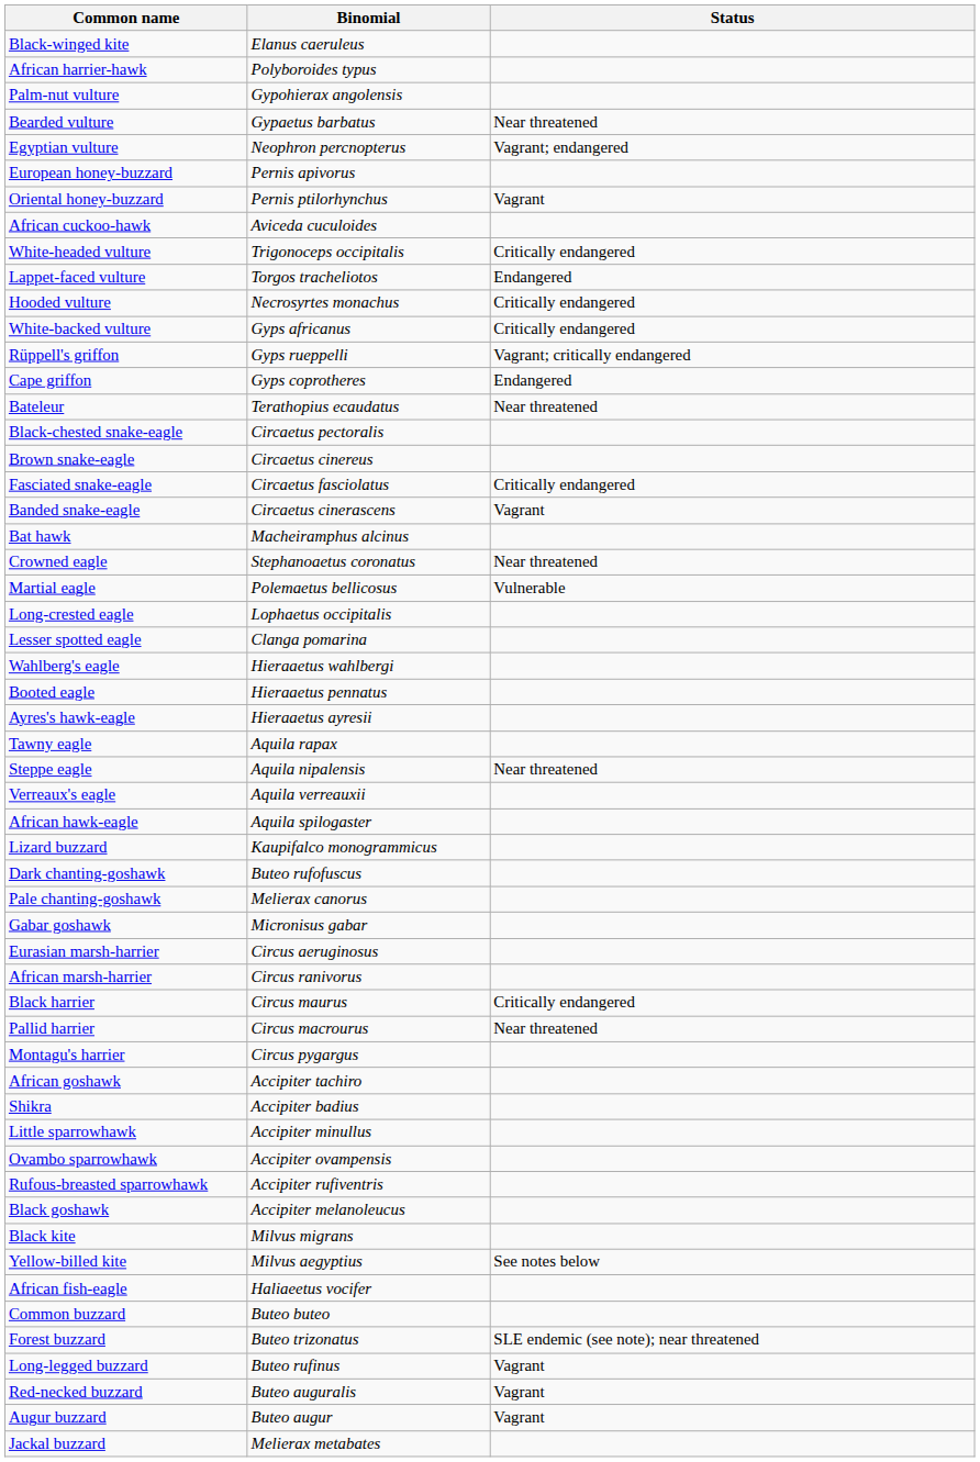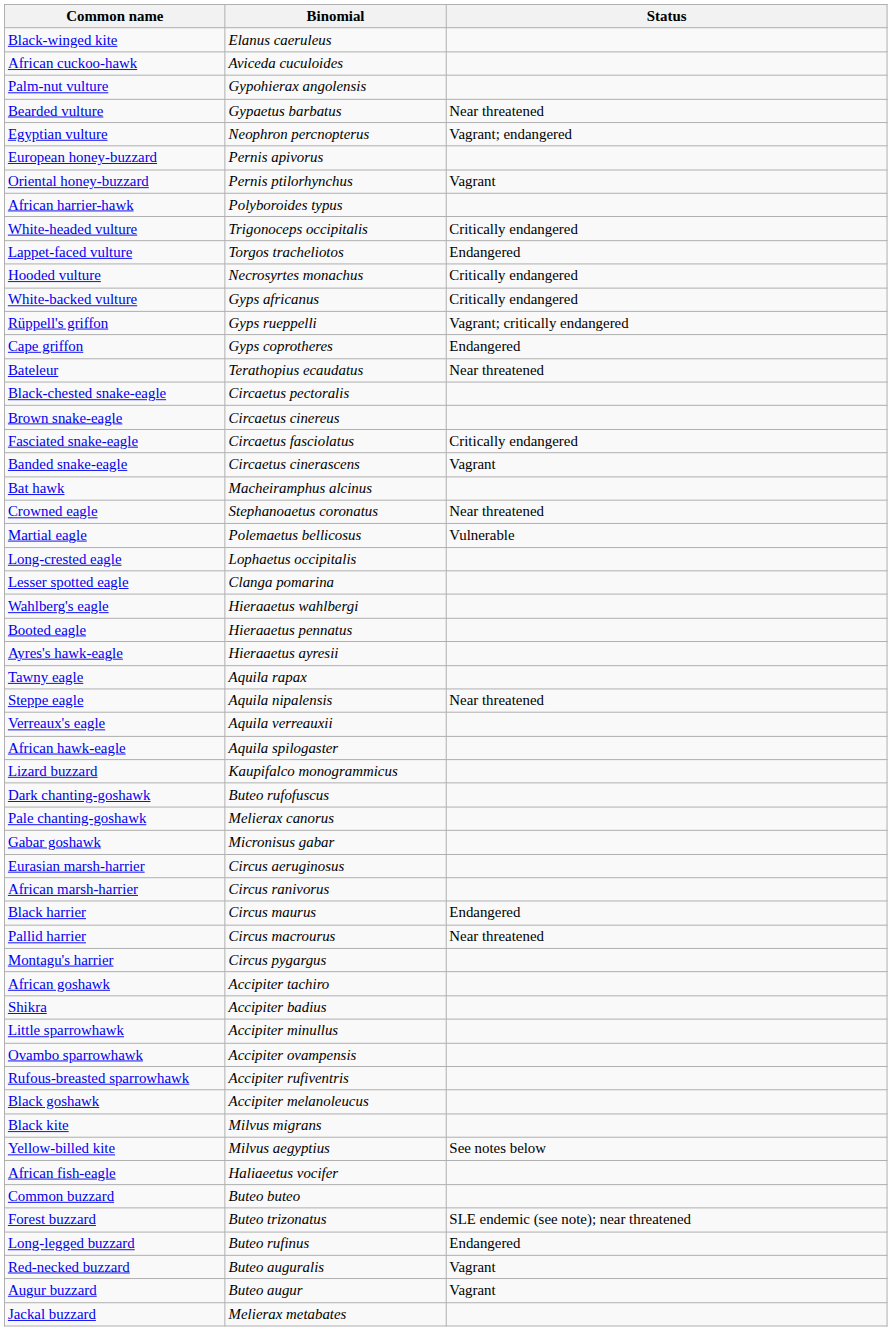rows swapped: African harrier-hawk <-> African cuckoo-hawk
Black harrier | Status: Critically endangered -> Endangered
Long-legged buzzard | Status: Vagrant -> Endangered
